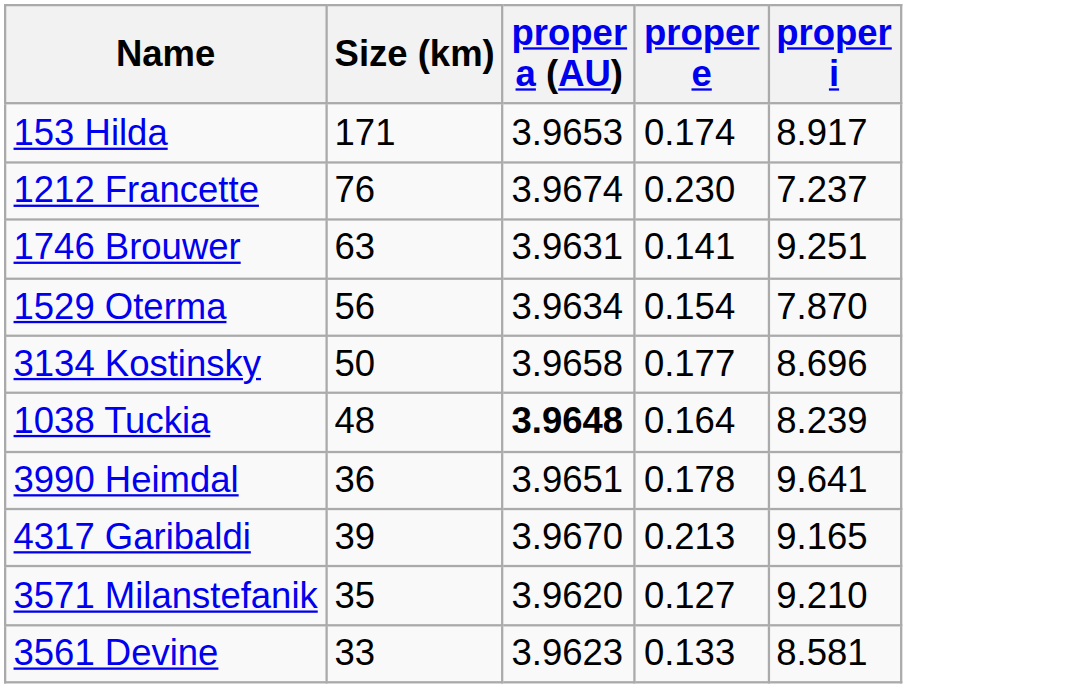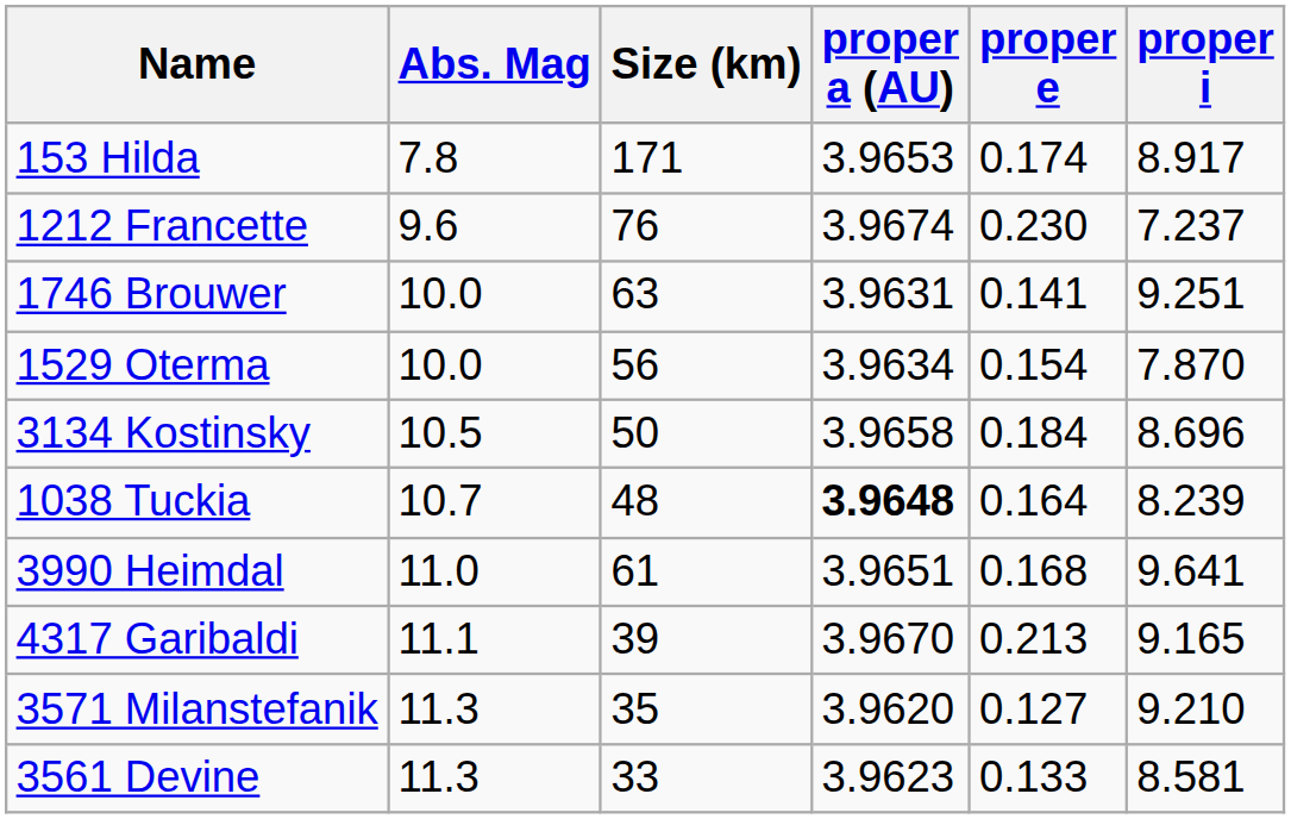+ column: Abs. Mag | 7.8 | 9.6 | 10.0 | 10.0 | 10.5 | 10.7 | 11.0 | 11.1 | 11.3 | 11.3
3134 Kostinsky | proper e: 0.177 -> 0.184
3990 Heimdal | Size (km): 36 -> 61
3990 Heimdal | proper e: 0.178 -> 0.168
